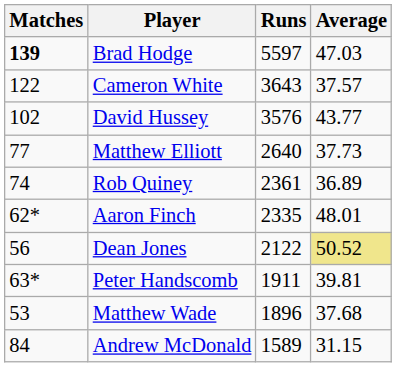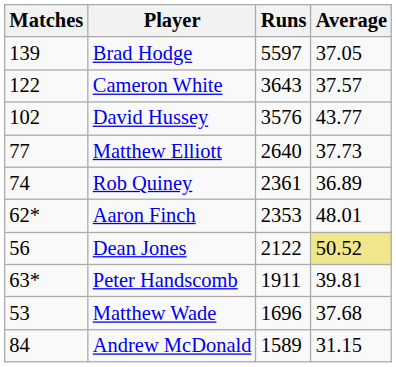Brad Hodge | Matches: bold -> normal
Brad Hodge | Average: 47.03 -> 37.05
Aaron Finch | Runs: 2335 -> 2353
Matthew Wade | Runs: 1896 -> 1696
